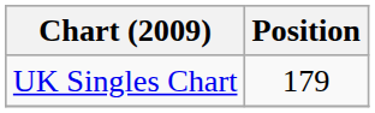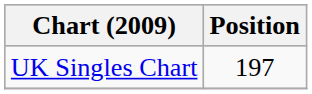UK Singles Chart | Position: 179 -> 197
